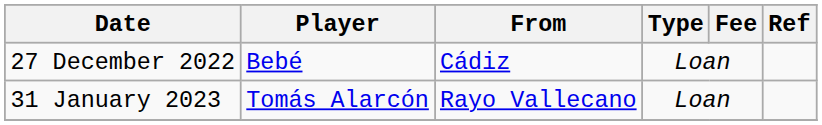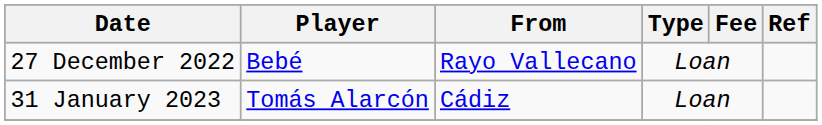27 December 2022 | From: Cádiz -> Rayo Vallecano
31 January 2023 | From: Rayo Vallecano -> Cádiz
